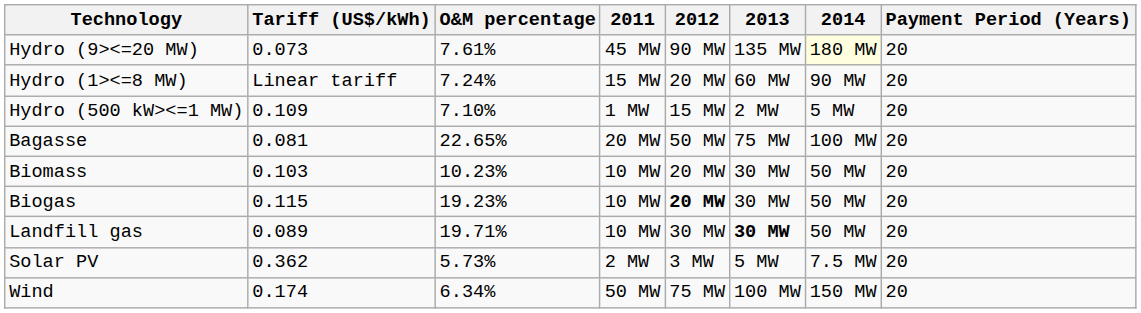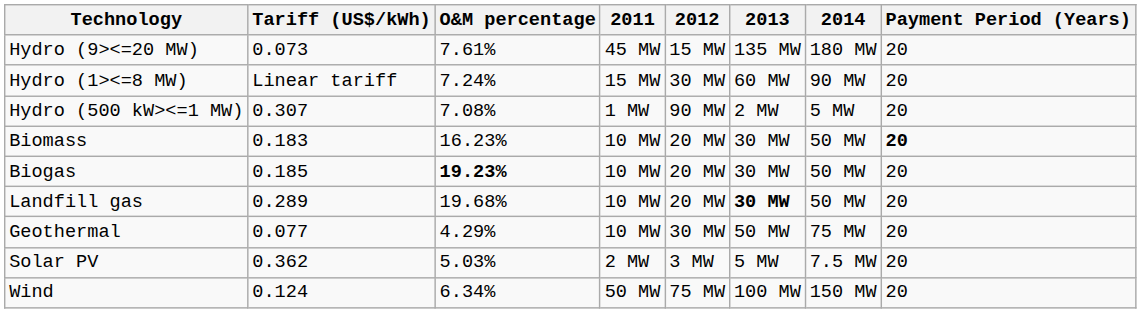Hydro (9><=20 MW) | 2012: 90 MW -> 15 MW
Hydro (9><=20 MW) | 2014: lightyellow background -> no background
Hydro (1><=8 MW) | 2012: 20 MW -> 30 MW
Hydro (500 kW><=1 MW) | Tariff (US$/kWh): 0.109 -> 0.307
Hydro (500 kW><=1 MW) | O&M percentage: 7.10% -> 7.08%
Hydro (500 kW><=1 MW) | 2012: 15 MW -> 90 MW
- row: Bagasse | 0.081 | 22.65% | 20 MW | 50 MW | 75 MW | 100 MW | 20
Biomass | Tariff (US$/kWh): 0.103 -> 0.183
Biomass | O&M percentage: 10.23% -> 16.23%
Biomass | Payment Period (Years): normal -> bold
Biogas | Tariff (US$/kWh): 0.115 -> 0.185
Biogas | O&M percentage: normal -> bold
Biogas | 2012: bold -> normal
Landfill gas | Tariff (US$/kWh): 0.089 -> 0.289
Landfill gas | O&M percentage: 19.71% -> 19.68%
Landfill gas | 2012: 30 MW -> 20 MW
+ row: Geothermal | 0.077 | 4.29% | 10 MW | 30 MW | 50 MW | 75 MW | 20
Solar PV | O&M percentage: 5.73% -> 5.03%
Wind | Tariff (US$/kWh): 0.174 -> 0.124
